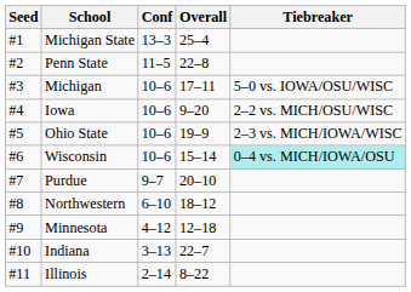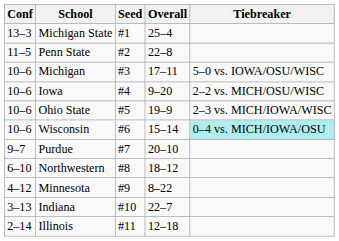columns swapped: Seed <-> Conf
Minnesota | Overall: 12–18 -> 8–22
Illinois | Overall: 8–22 -> 12–18
